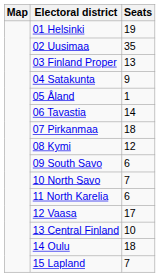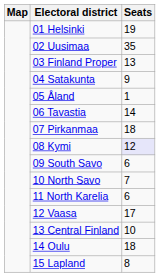08 Kymi | Seats: no background -> lavender background
15 Lapland | Seats: 7 -> 8
